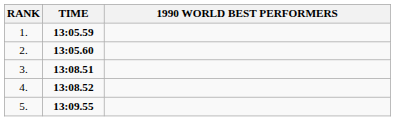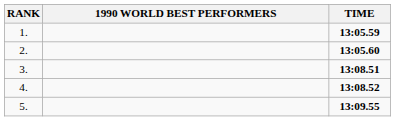columns swapped: 1990 WORLD BEST PERFORMERS <-> TIME
